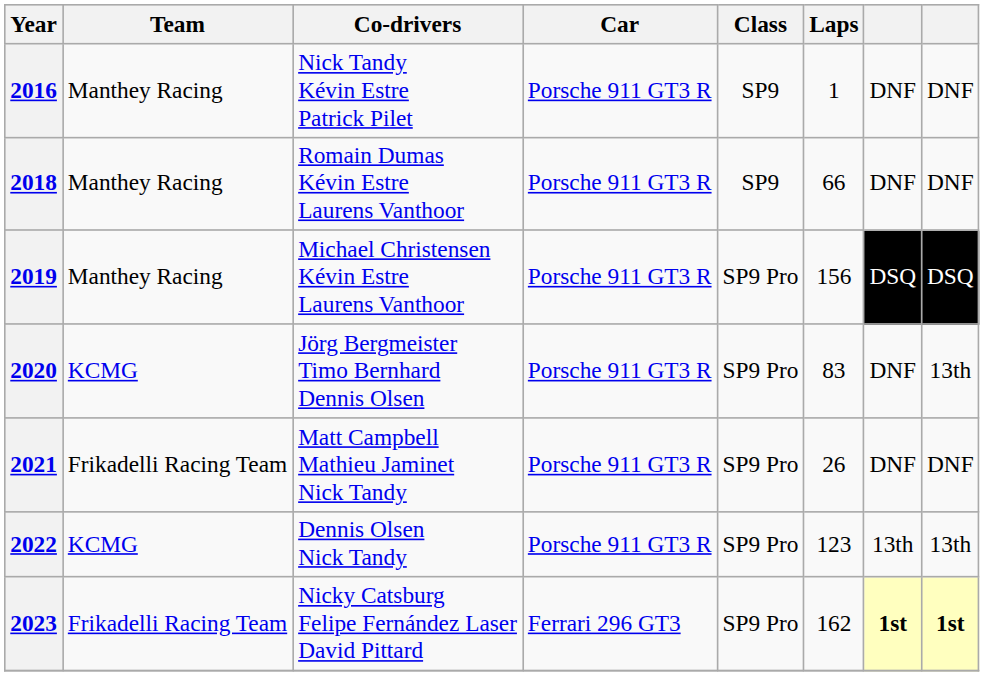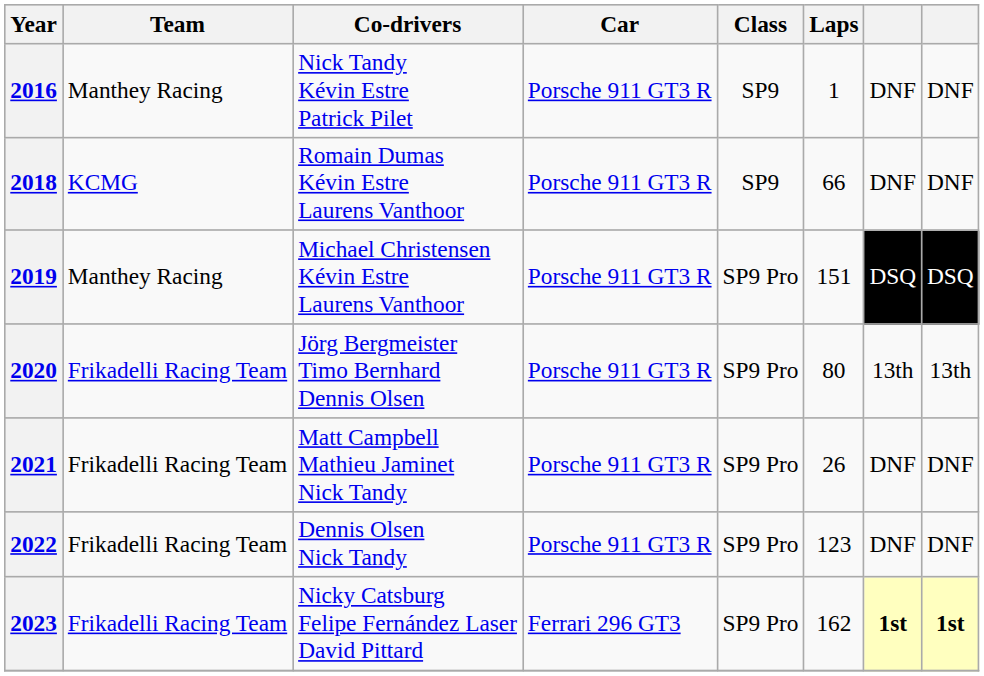2018 | Team: Manthey Racing -> KCMG
2019 | Laps: 156 -> 151
2020 | Team: KCMG -> Frikadelli Racing Team
2020 | Laps: 83 -> 80
2020 | column 7: DNF -> 13th
2022 | Team: KCMG -> Frikadelli Racing Team
2022 | column 7: 13th -> DNF
2022 | column 8: 13th -> DNF
